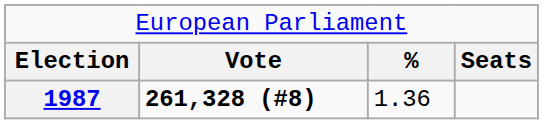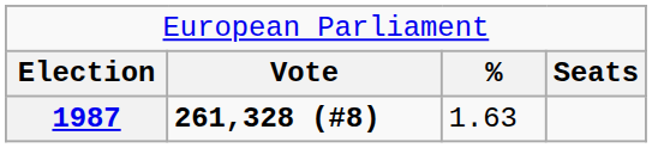1987 | column 3: 1.36 -> 1.63
